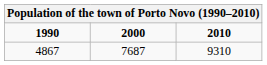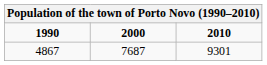4867 | 2010: 9310 -> 9301
